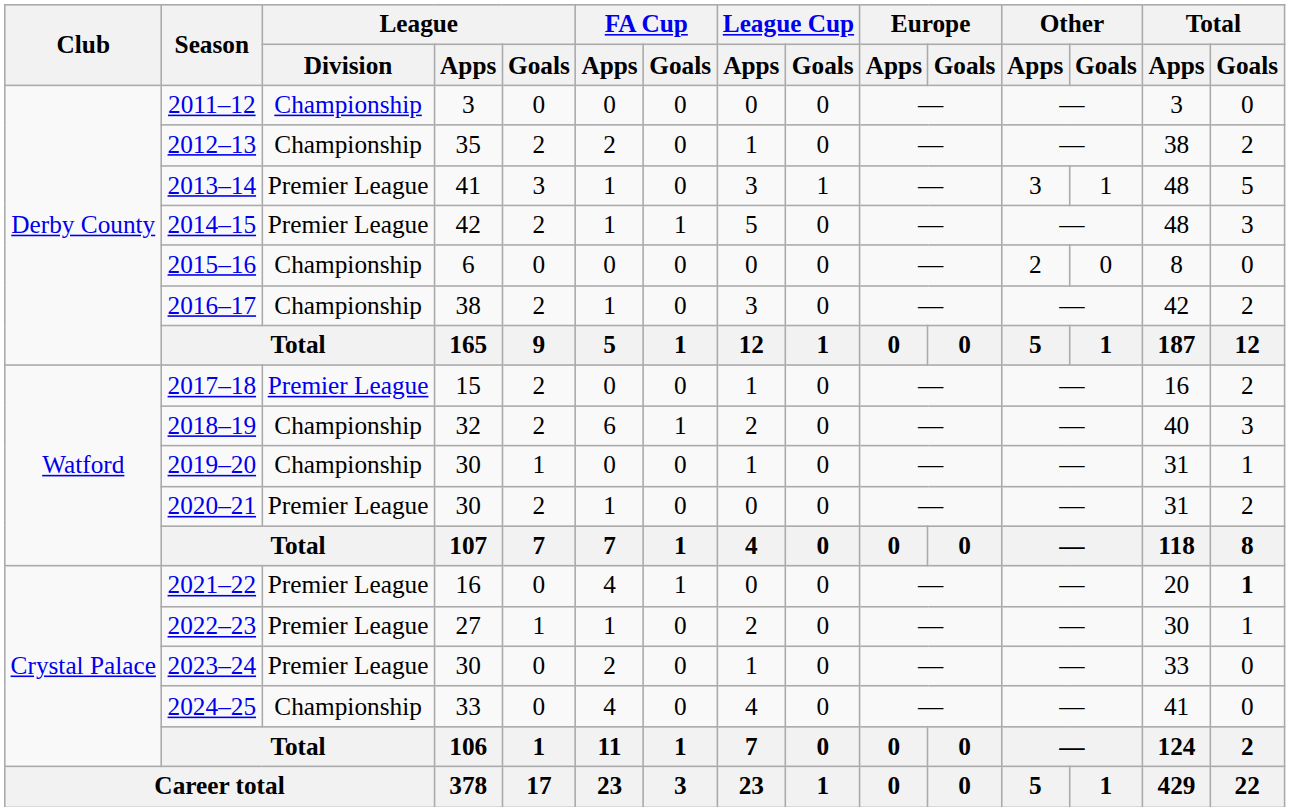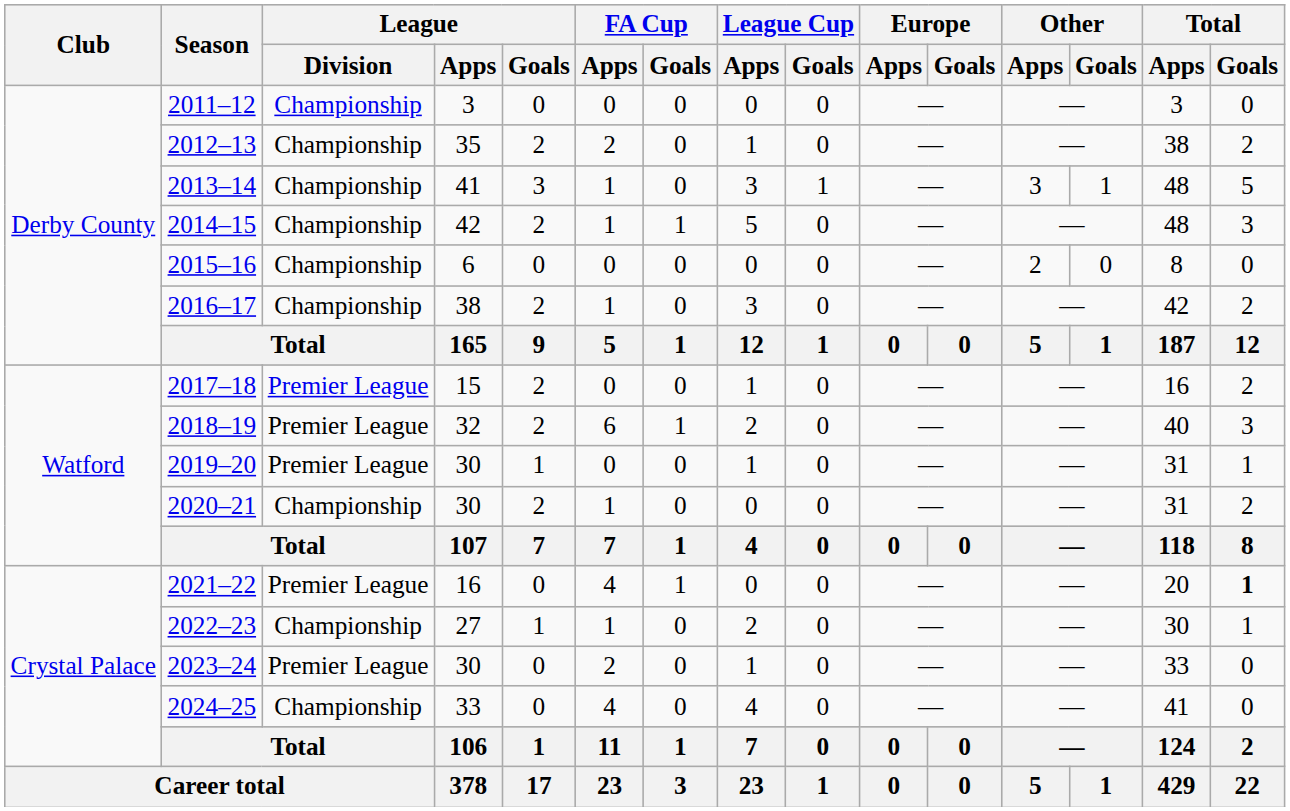2013–14 | League / Division: Premier League -> Championship
2014–15 | League / Division: Premier League -> Championship
2018–19 | League / Division: Championship -> Premier League
2019–20 | League / Division: Championship -> Premier League
2020–21 | League / Division: Premier League -> Championship
2022–23 | League / Division: Premier League -> Championship
